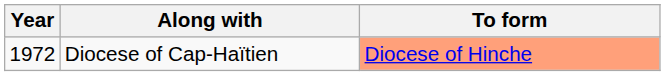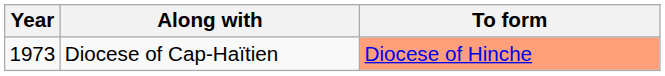Diocese of Cap-Haïtien | Year: 1972 -> 1973
